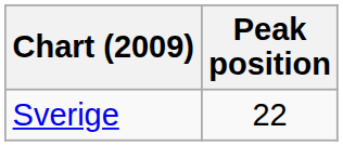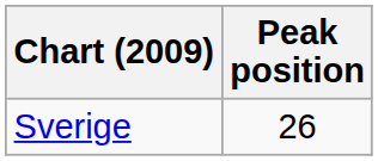Sverige | Peak position: 22 -> 26
